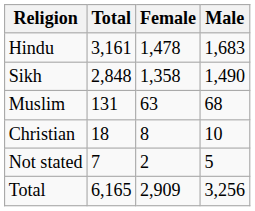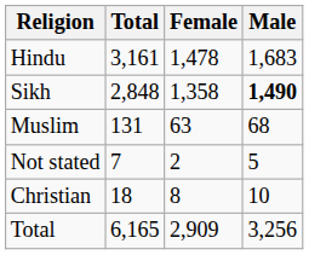Sikh | Male: normal -> bold
rows swapped: Christian <-> Not stated
